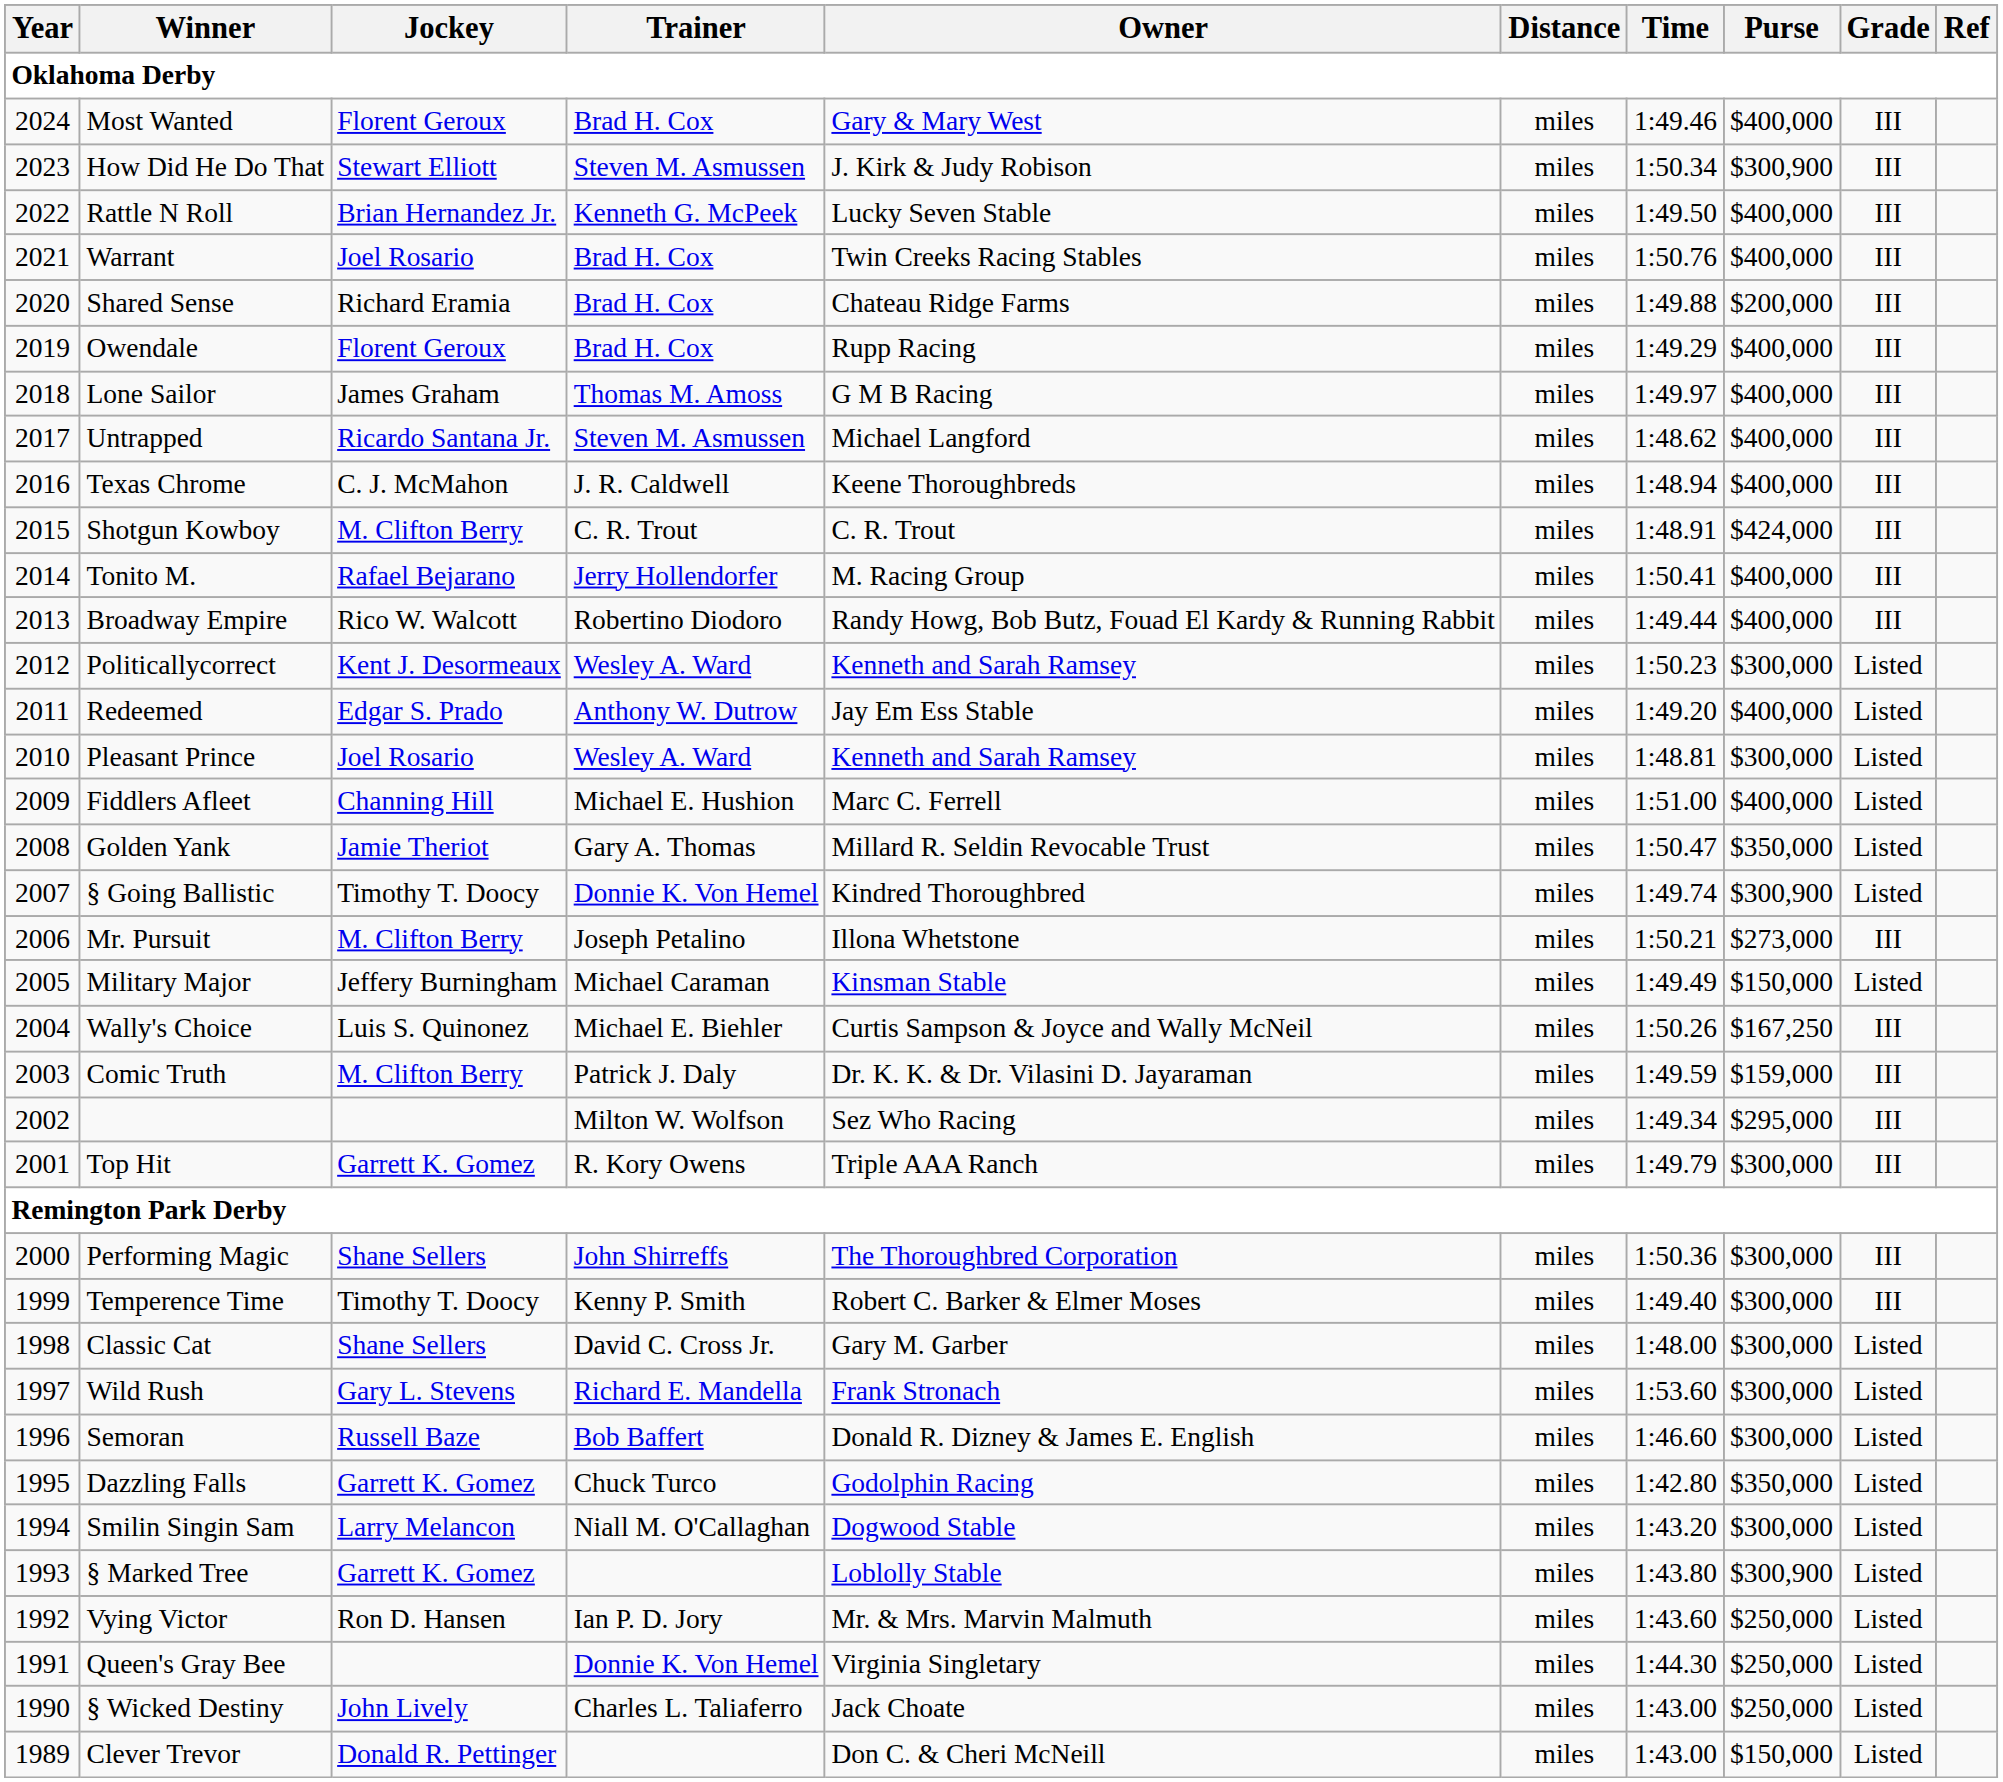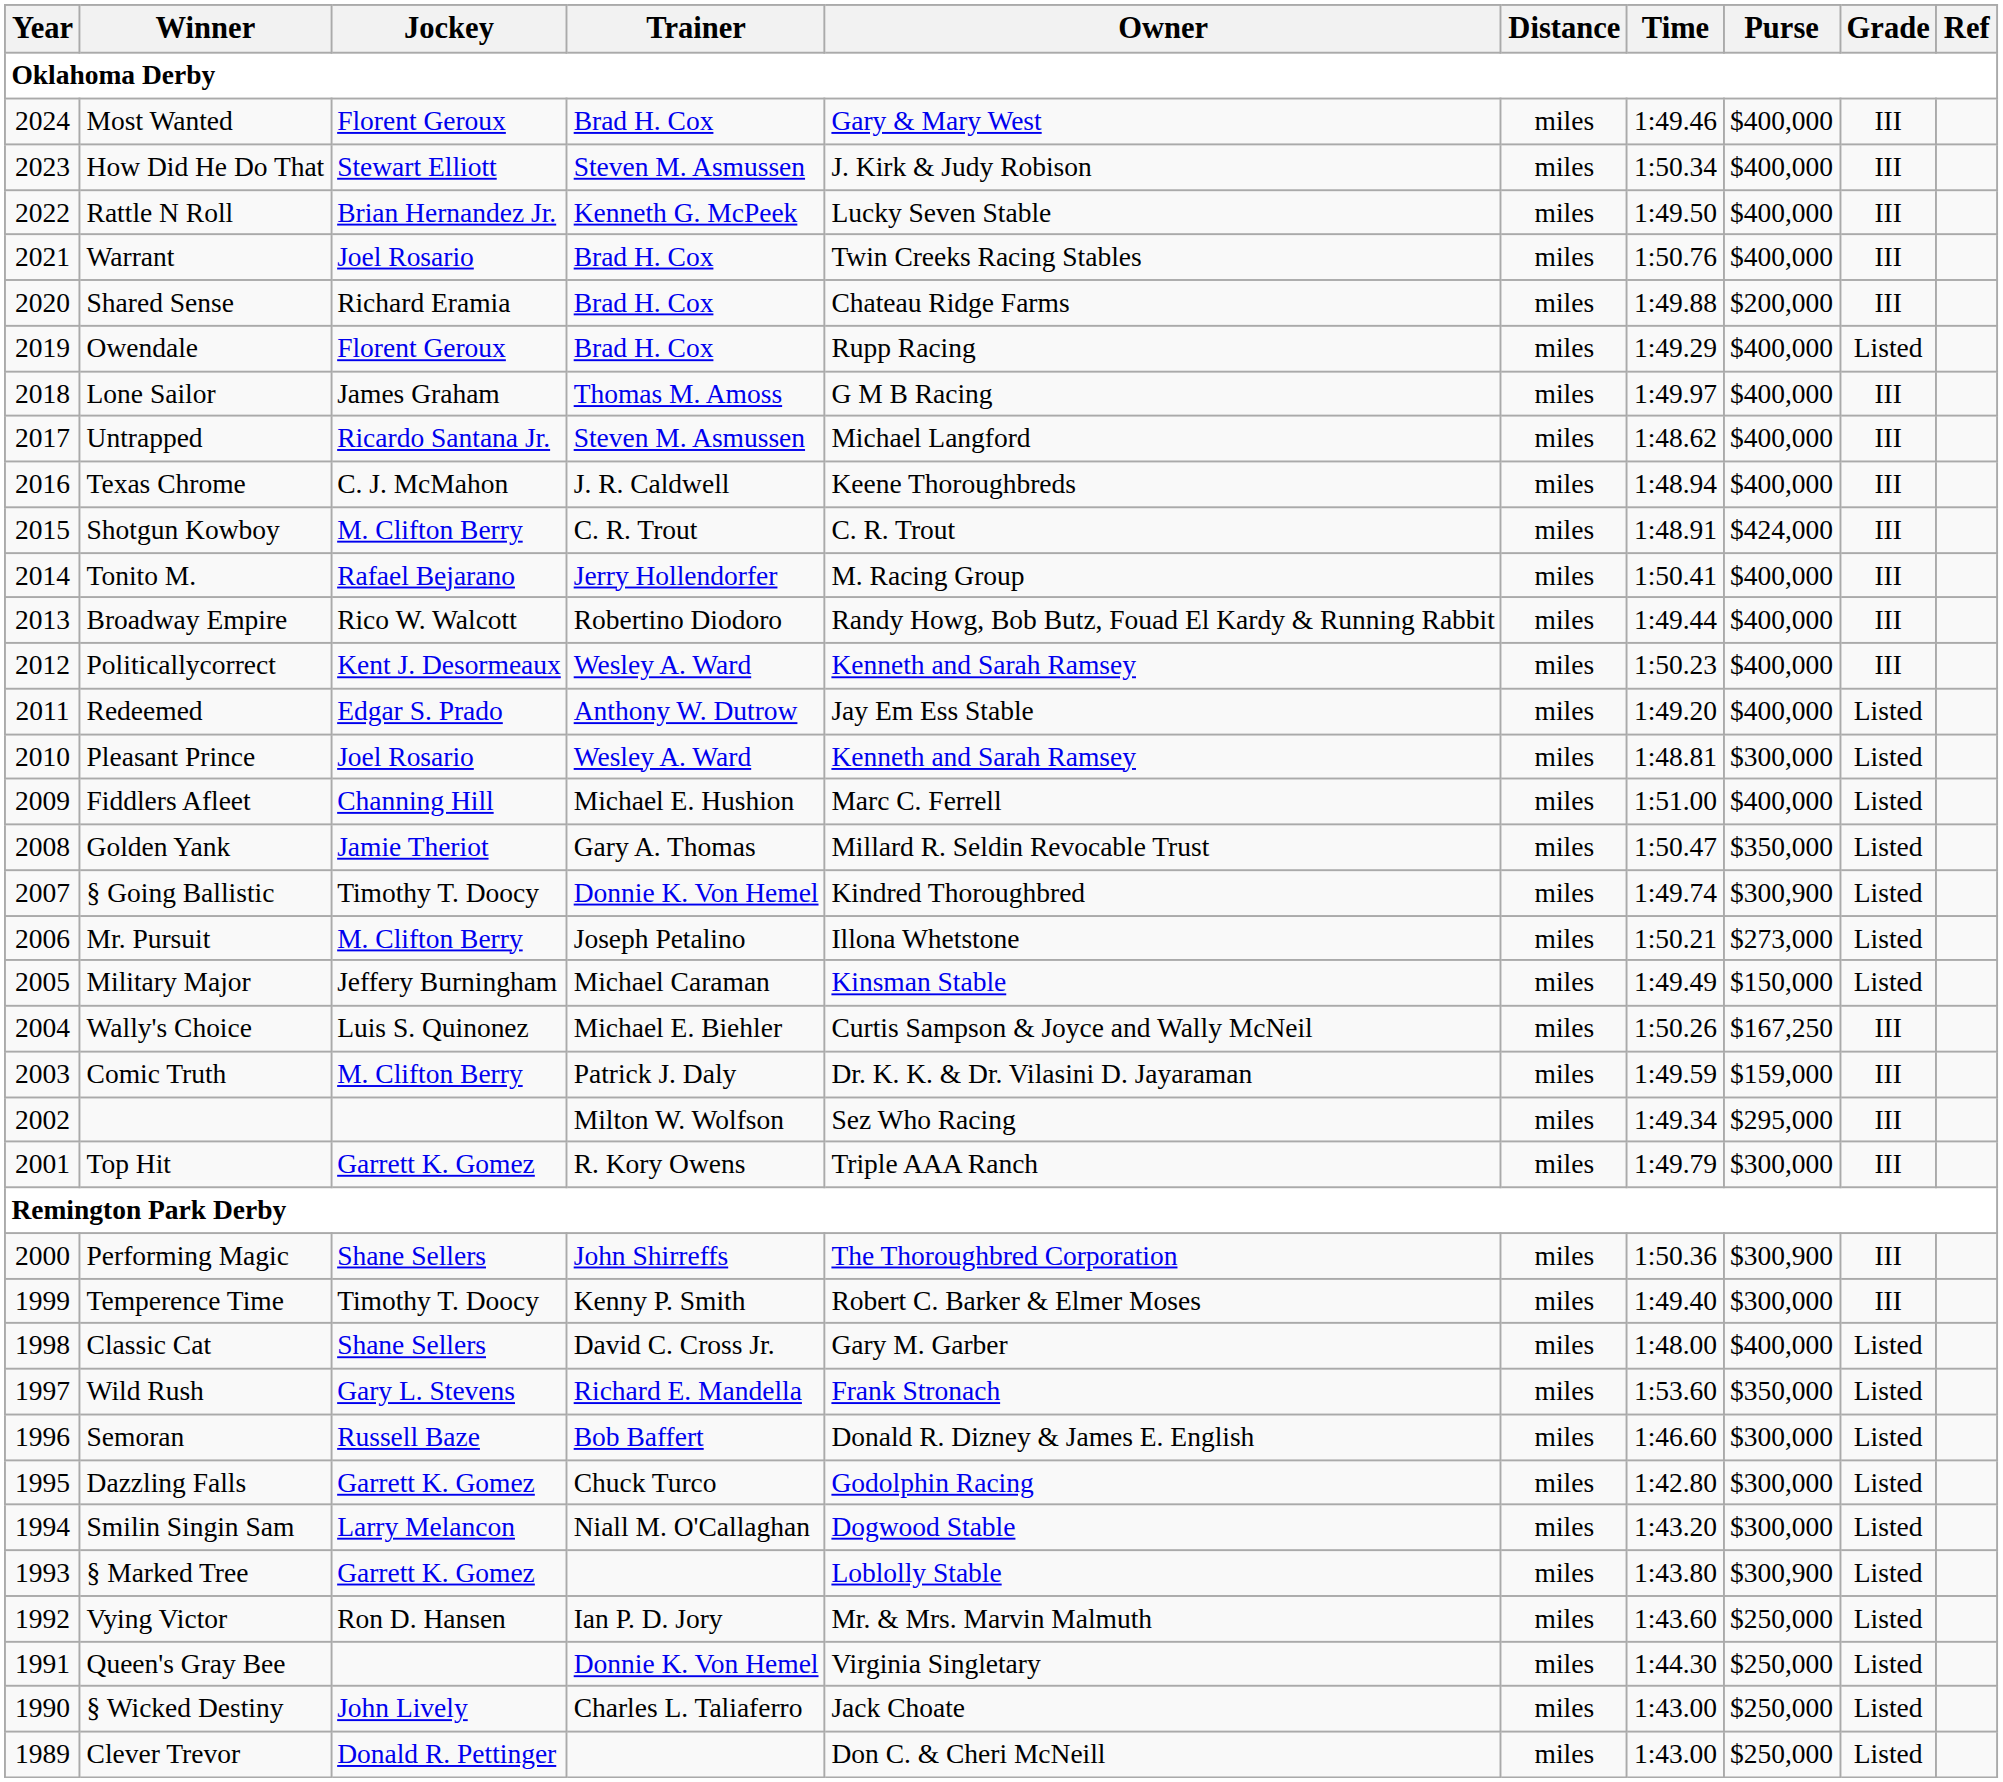How Did He Do That | Purse: $300,900 -> $400,000
Owendale | Grade: III -> Listed
Politicallycorrect | Purse: $300,000 -> $400,000
Politicallycorrect | Grade: Listed -> III
Mr. Pursuit | Grade: III -> Listed
Performing Magic | Purse: $300,000 -> $300,900
Classic Cat | Purse: $300,000 -> $400,000
Wild Rush | Purse: $300,000 -> $350,000
Dazzling Falls | Purse: $350,000 -> $300,000
Clever Trevor | Purse: $150,000 -> $250,000
